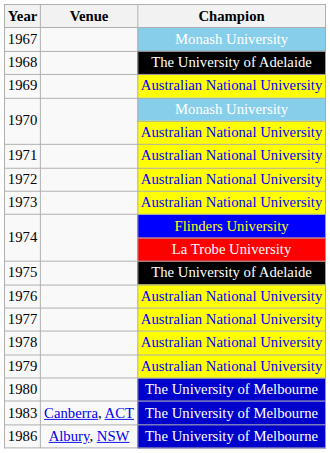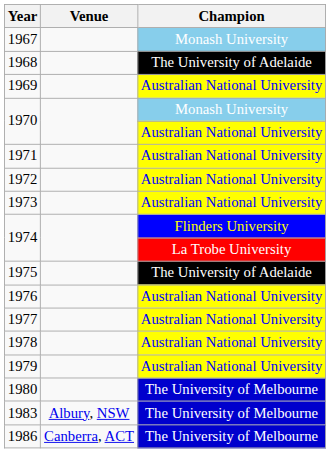1983 | Venue: Canberra, ACT -> Albury, NSW
1986 | Venue: Albury, NSW -> Canberra, ACT
